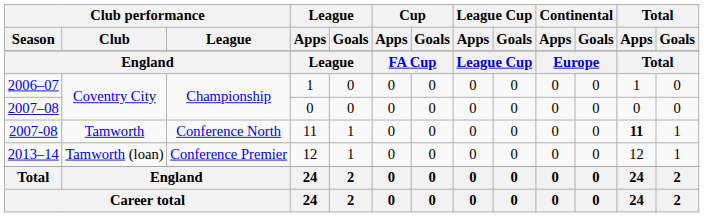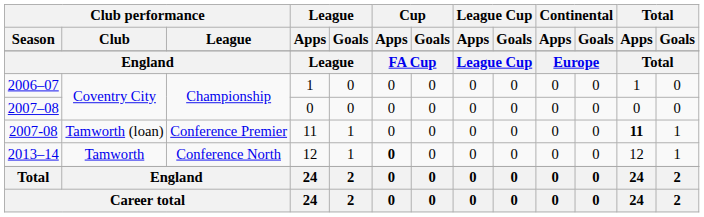2007-08 | Club performance / Club: Tamworth -> Tamworth (loan)
2007-08 | Club performance / League: Conference North -> Conference Premier
2013–14 | Club performance / Club: Tamworth (loan) -> Tamworth
2013–14 | Club performance / League: Conference Premier -> Conference North
2013–14 | Cup / Apps: normal -> bold
